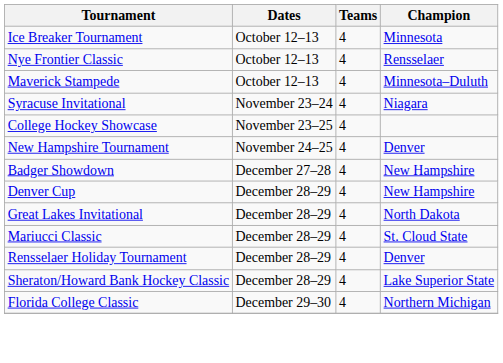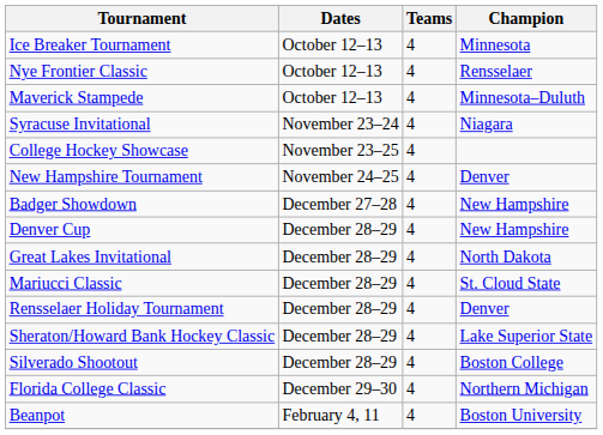+ row: Silverado Shootout | December 28–29 | 4 | Boston College
+ row: Beanpot | February 4, 11 | 4 | Boston University
